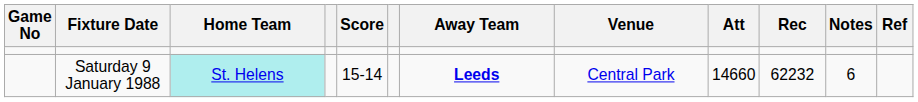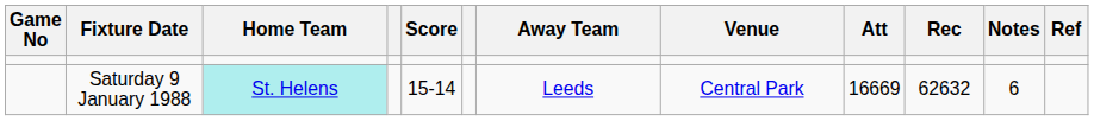Saturday 9 January 1988 | Away Team: bold -> normal
Saturday 9 January 1988 | Att: 14660 -> 16669
Saturday 9 January 1988 | Rec: 62232 -> 62632
